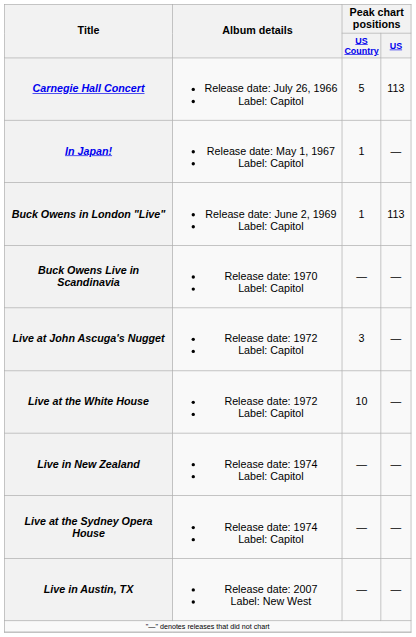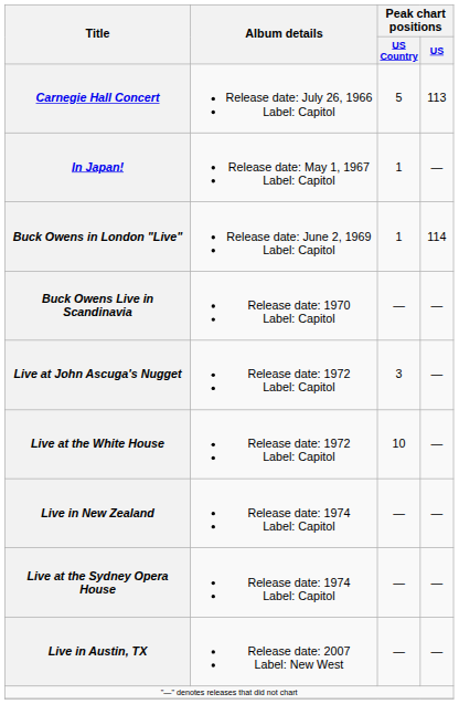Buck Owens in London "Live" | Peak chart positions / US: 113 -> 114
